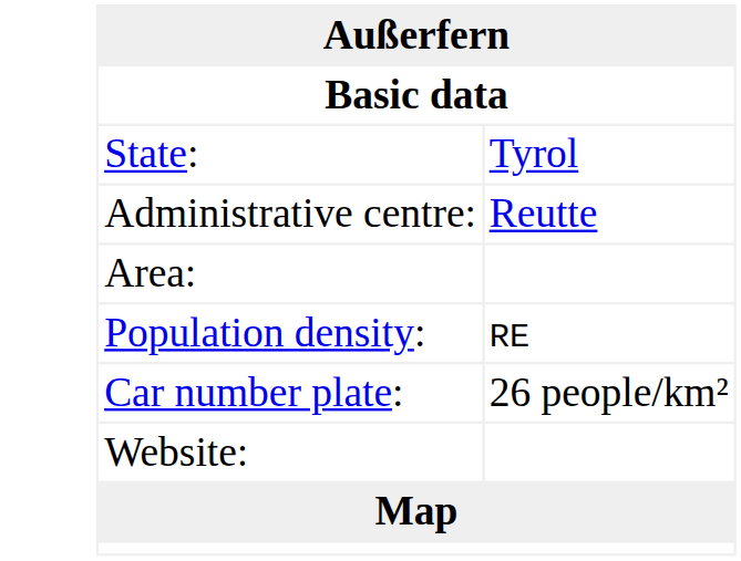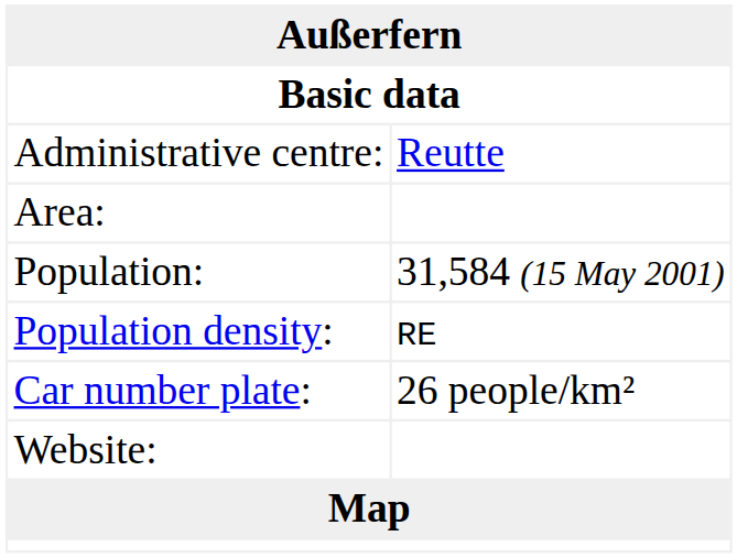- row: State: | Tyrol
+ row: Population: | 31,584 (15 May 2001)
